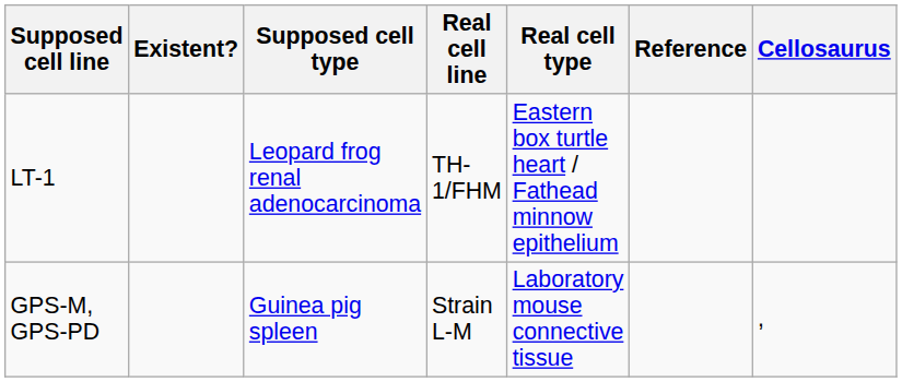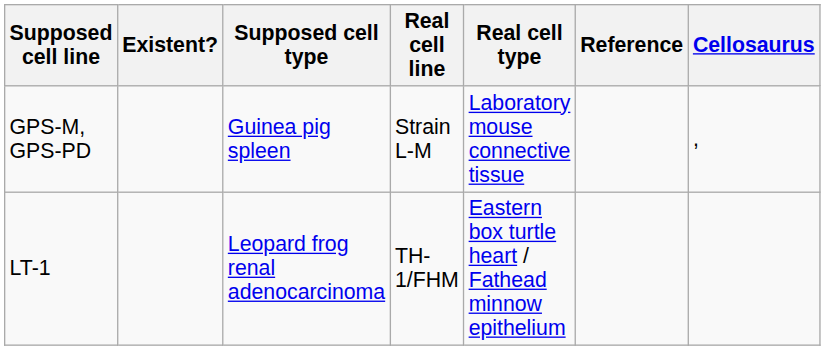rows swapped: GPS-M, GPS-PD <-> LT-1
